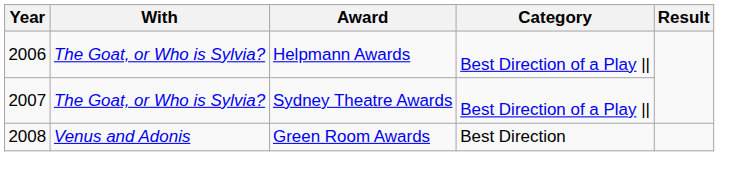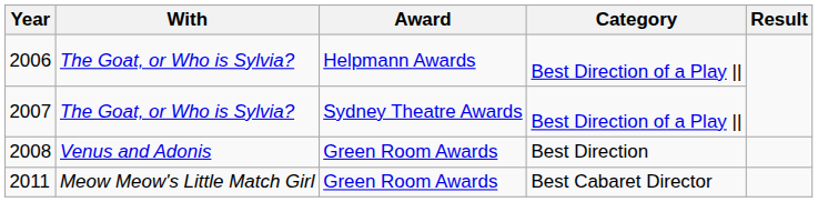+ row: 2011 | Meow Meow's Little Match Girl | Green Room Awards | Best Cabaret Director
